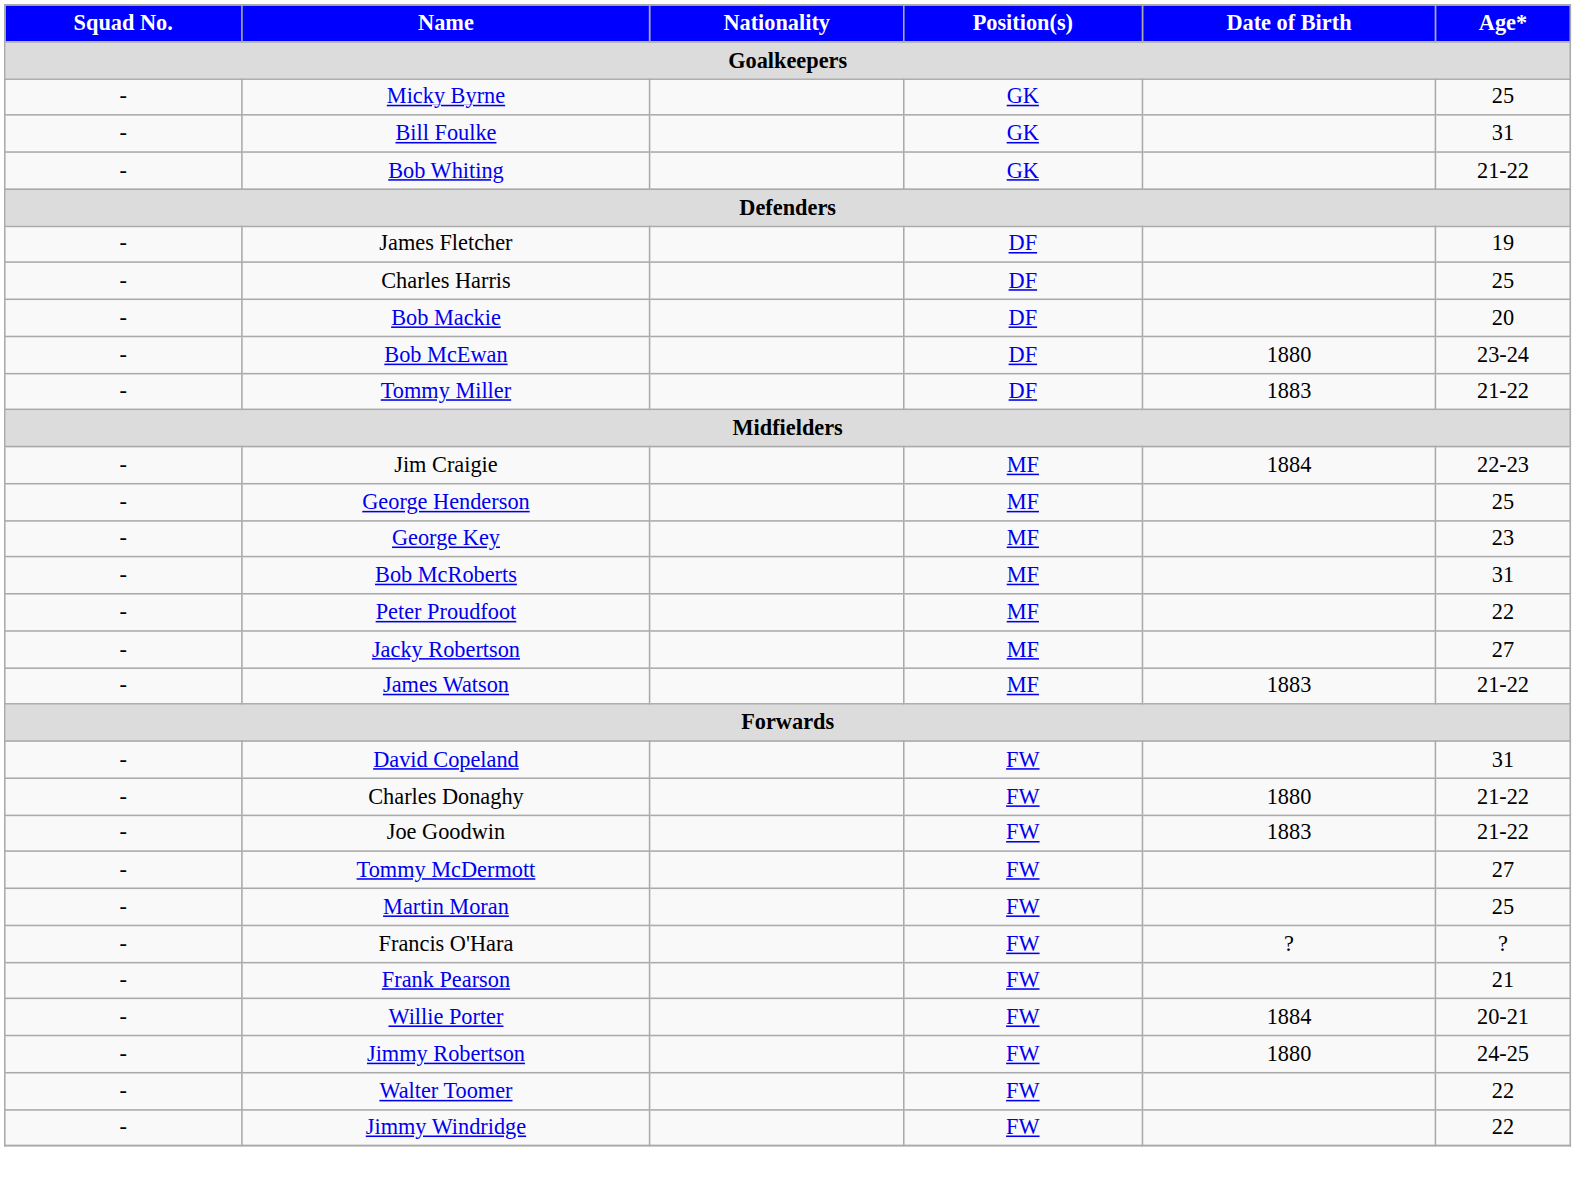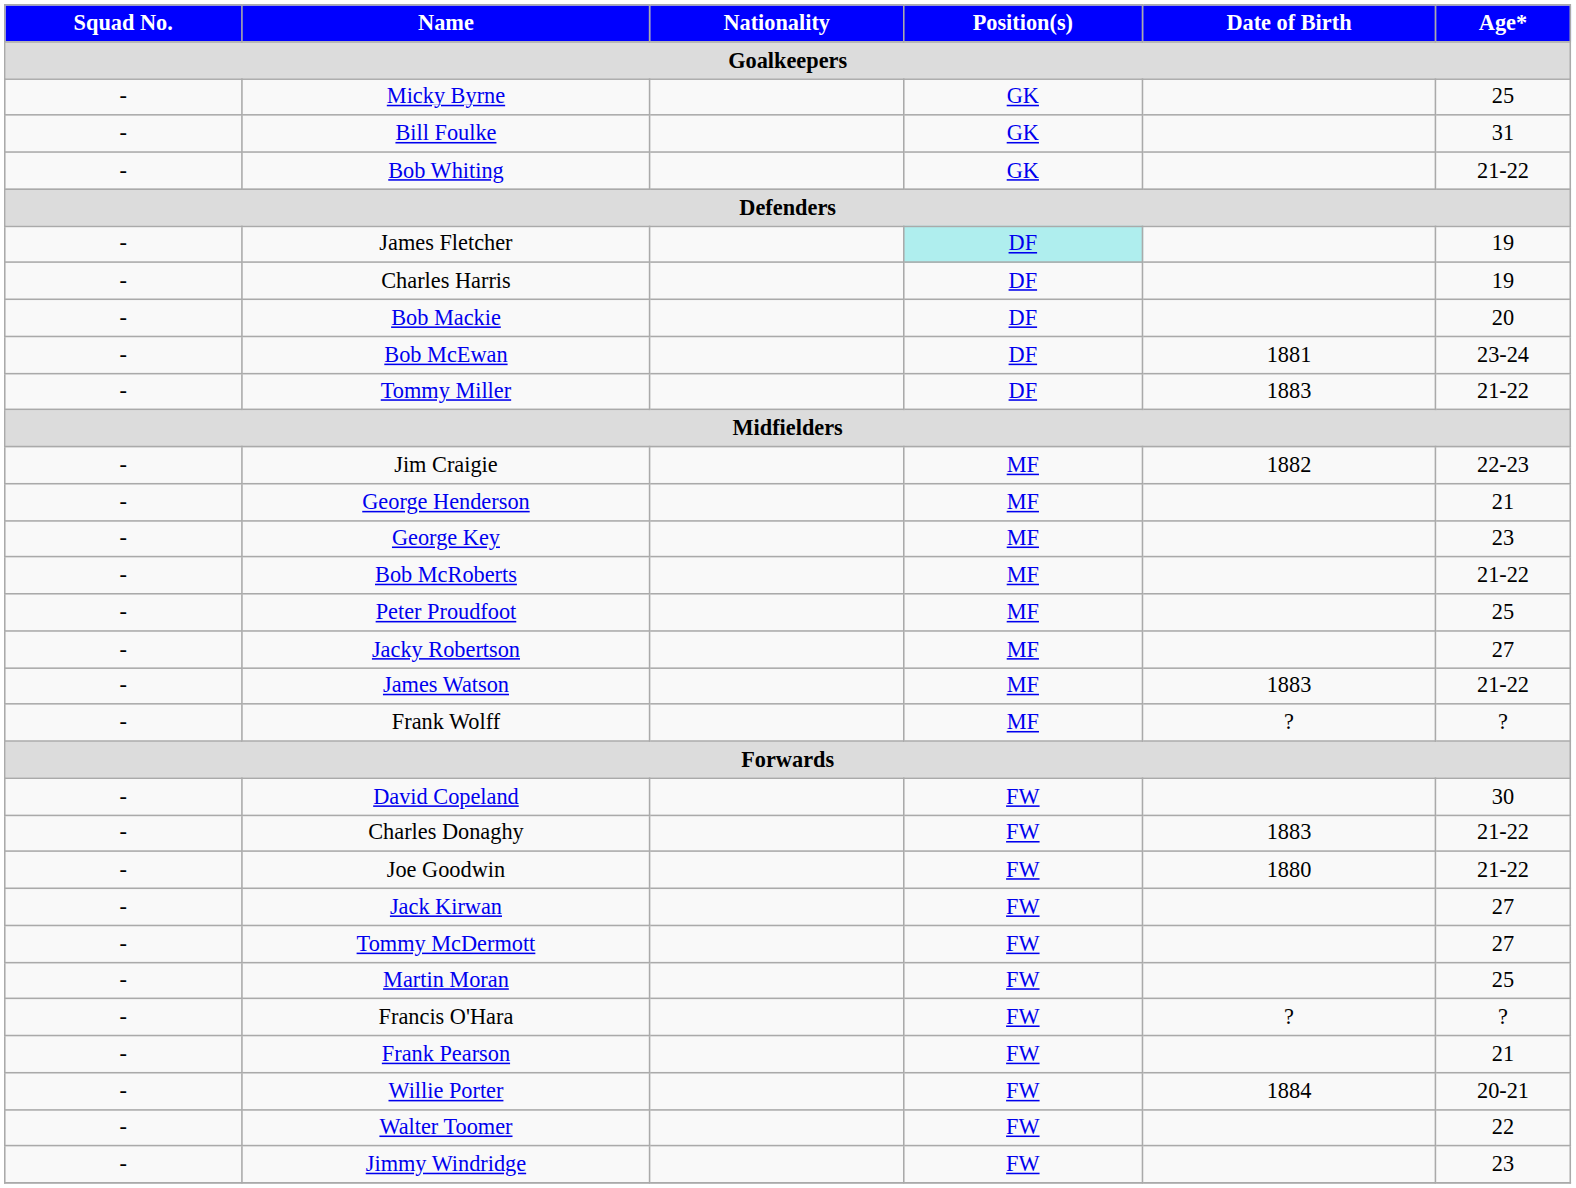James Fletcher | Position(s): no background -> paleturquoise background
Charles Harris | Age*: 25 -> 19
Bob McEwan | Date of Birth: 1880 -> 1881
Jim Craigie | Date of Birth: 1884 -> 1882
George Henderson | Age*: 25 -> 21
Bob McRoberts | Age*: 31 -> 21-22
Peter Proudfoot | Age*: 22 -> 25
+ row: - | Frank Wolff | MF | ? | ?
David Copeland | Age*: 31 -> 30
Charles Donaghy | Date of Birth: 1880 -> 1883
Joe Goodwin | Date of Birth: 1883 -> 1880
+ row: - | Jack Kirwan | FW | 27
- row: - | Jimmy Robertson | FW | 1880 | 24-25
Jimmy Windridge | Age*: 22 -> 23
